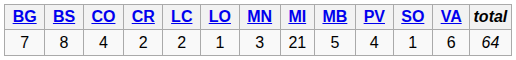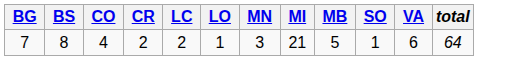- column: PV | 4
